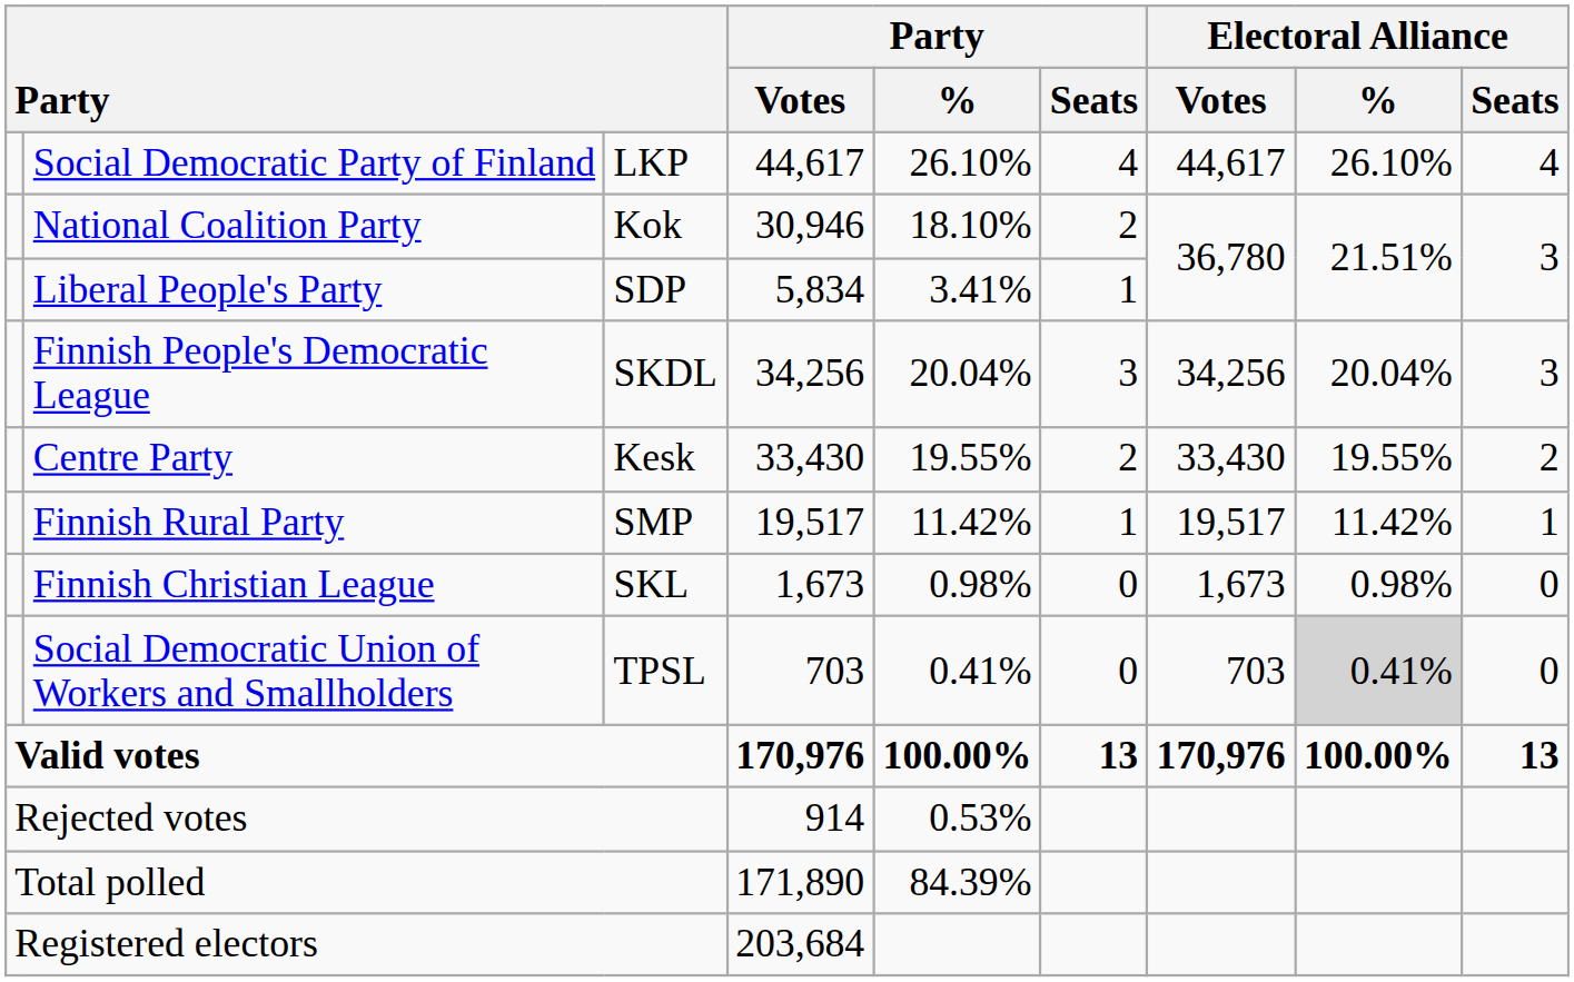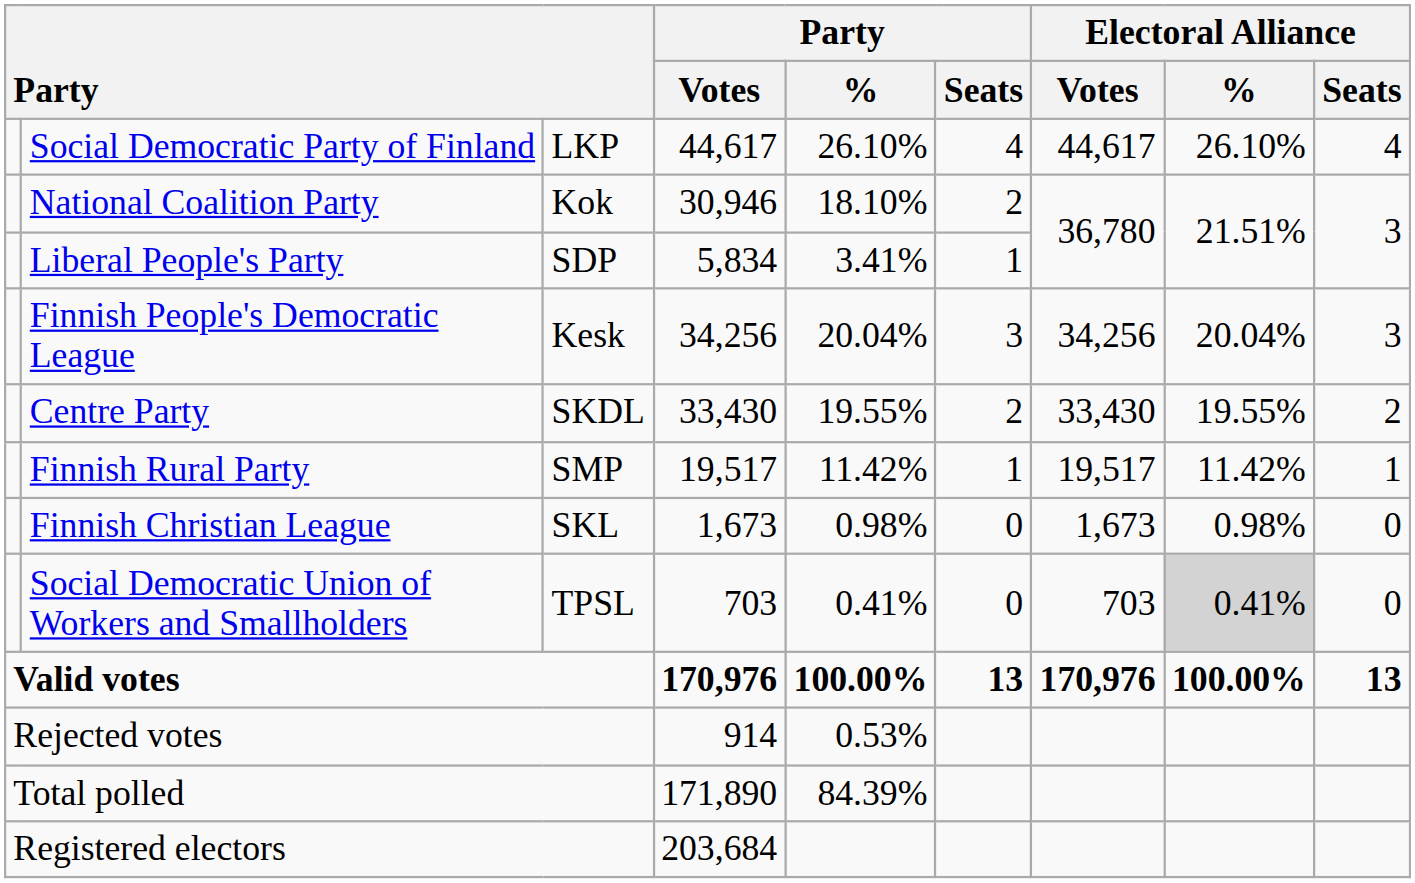Finnish People's Democratic League | column 3: SKDL -> Kesk
Centre Party | column 3: Kesk -> SKDL
